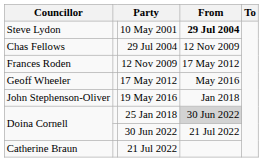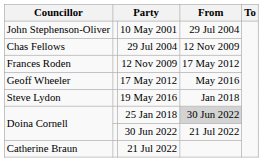10 May 2001 | Councillor: Steve Lydon -> John Stephenson-Oliver
10 May 2001 | From: bold -> normal
19 May 2016 | Councillor: John Stephenson-Oliver -> Steve Lydon
